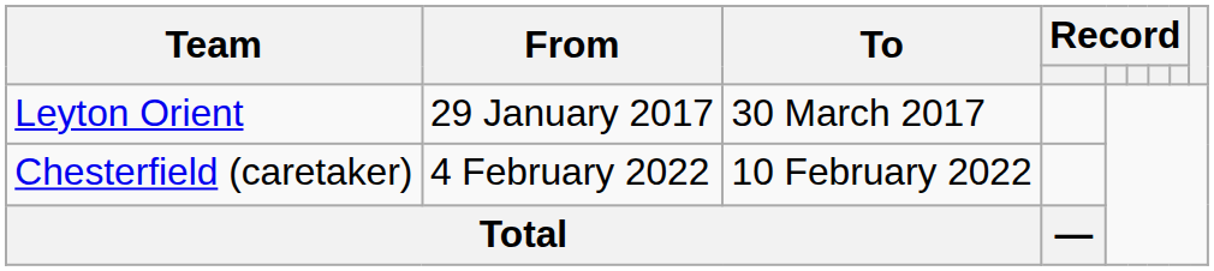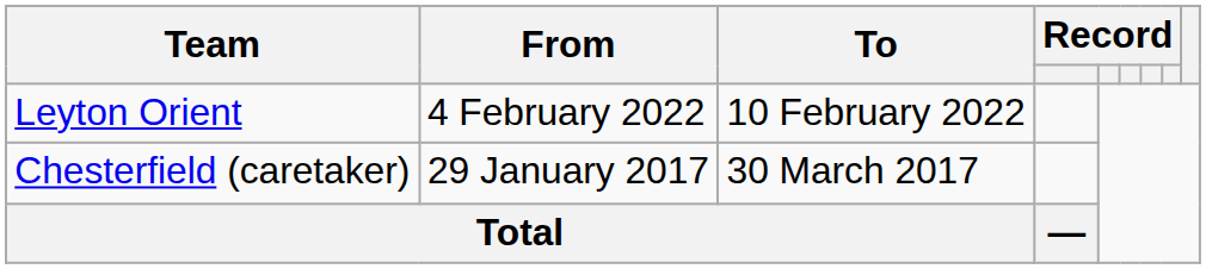Leyton Orient | From: 29 January 2017 -> 4 February 2022
Leyton Orient | To: 30 March 2017 -> 10 February 2022
Chesterfield (caretaker) | From: 4 February 2022 -> 29 January 2017
Chesterfield (caretaker) | To: 10 February 2022 -> 30 March 2017
